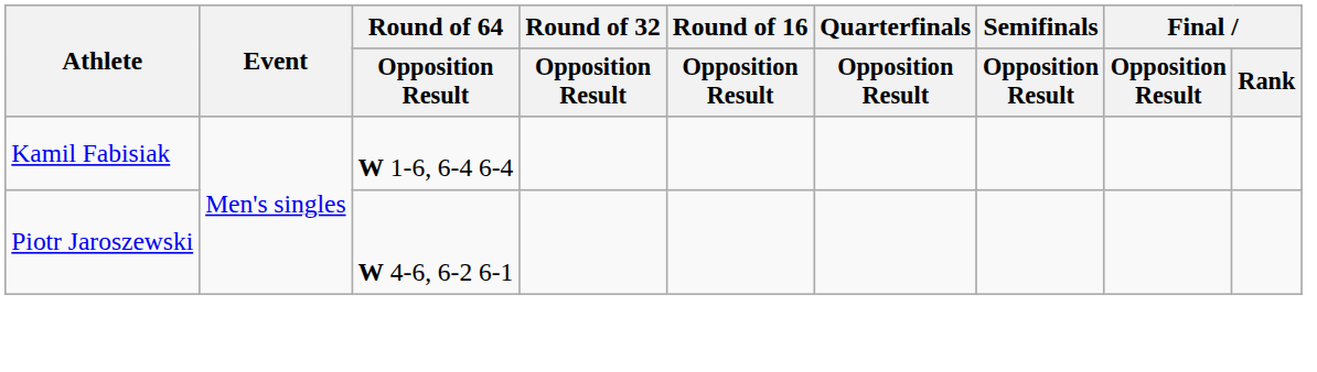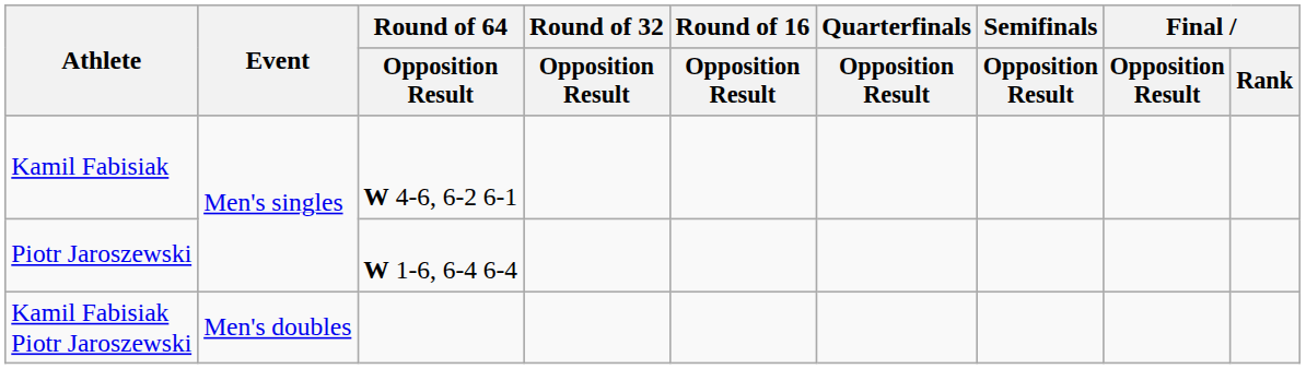Kamil Fabisiak | Round of 64 / Opposition Result: W 1-6, 6-4 6-4 -> W 4-6, 6-2 6-1
Piotr Jaroszewski | Round of 64 / Opposition Result: W 4-6, 6-2 6-1 -> W 1-6, 6-4 6-4
+ row: Kamil Fabisiak Piotr Jaroszewski | Men's doubles
